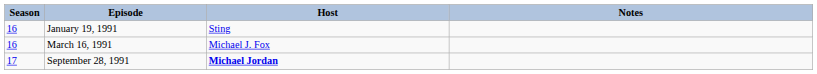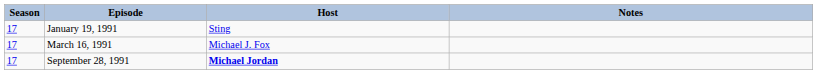January 19, 1991 | Season: 16 -> 17
March 16, 1991 | Season: 16 -> 17
